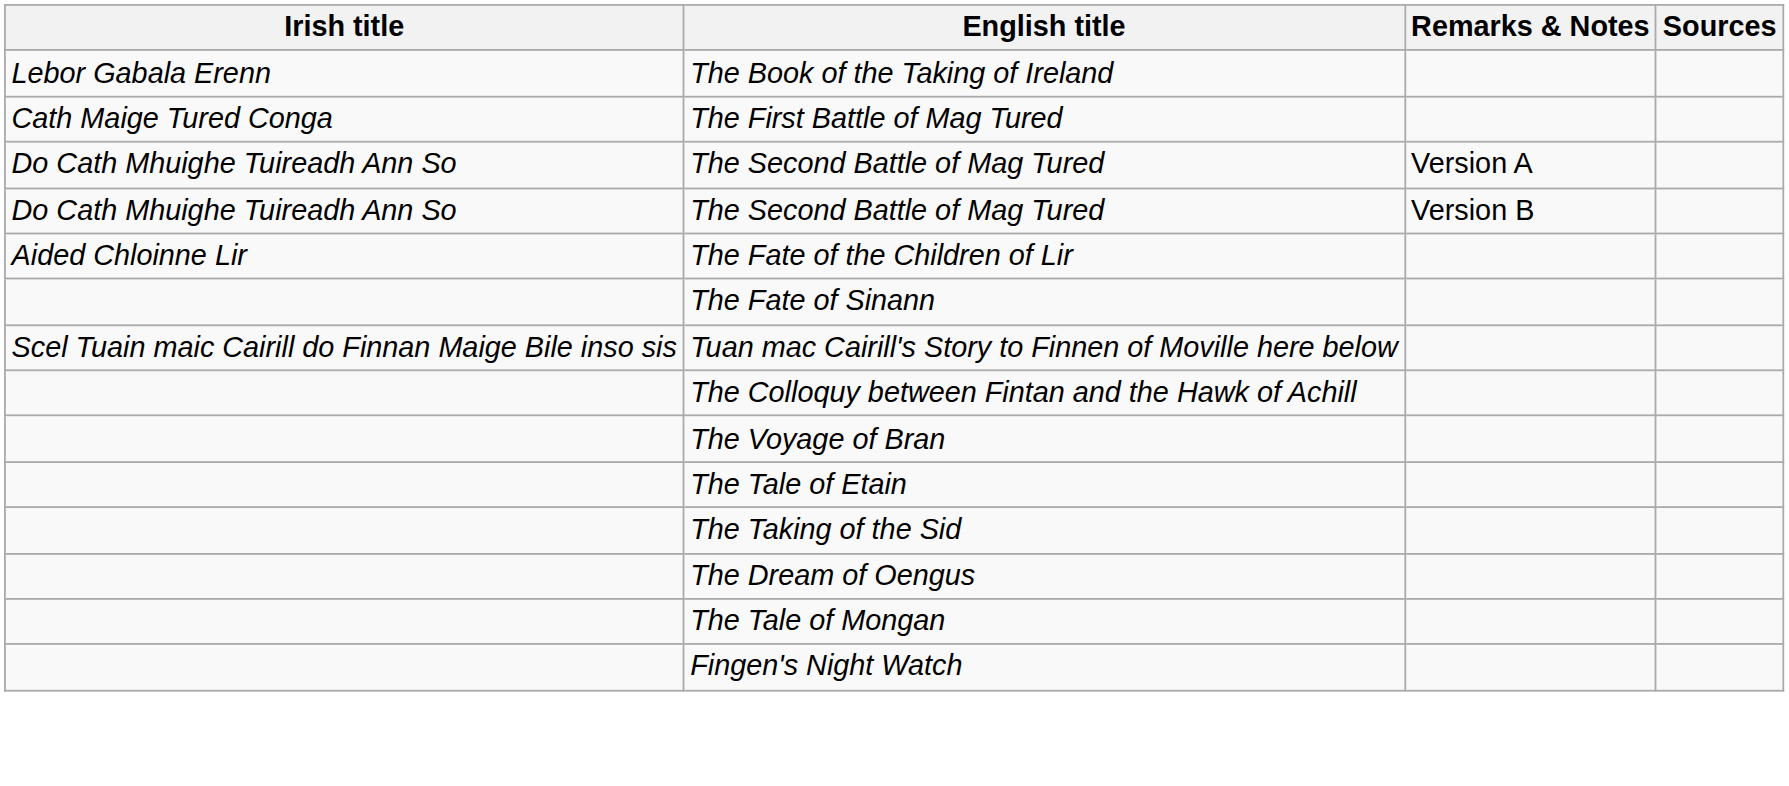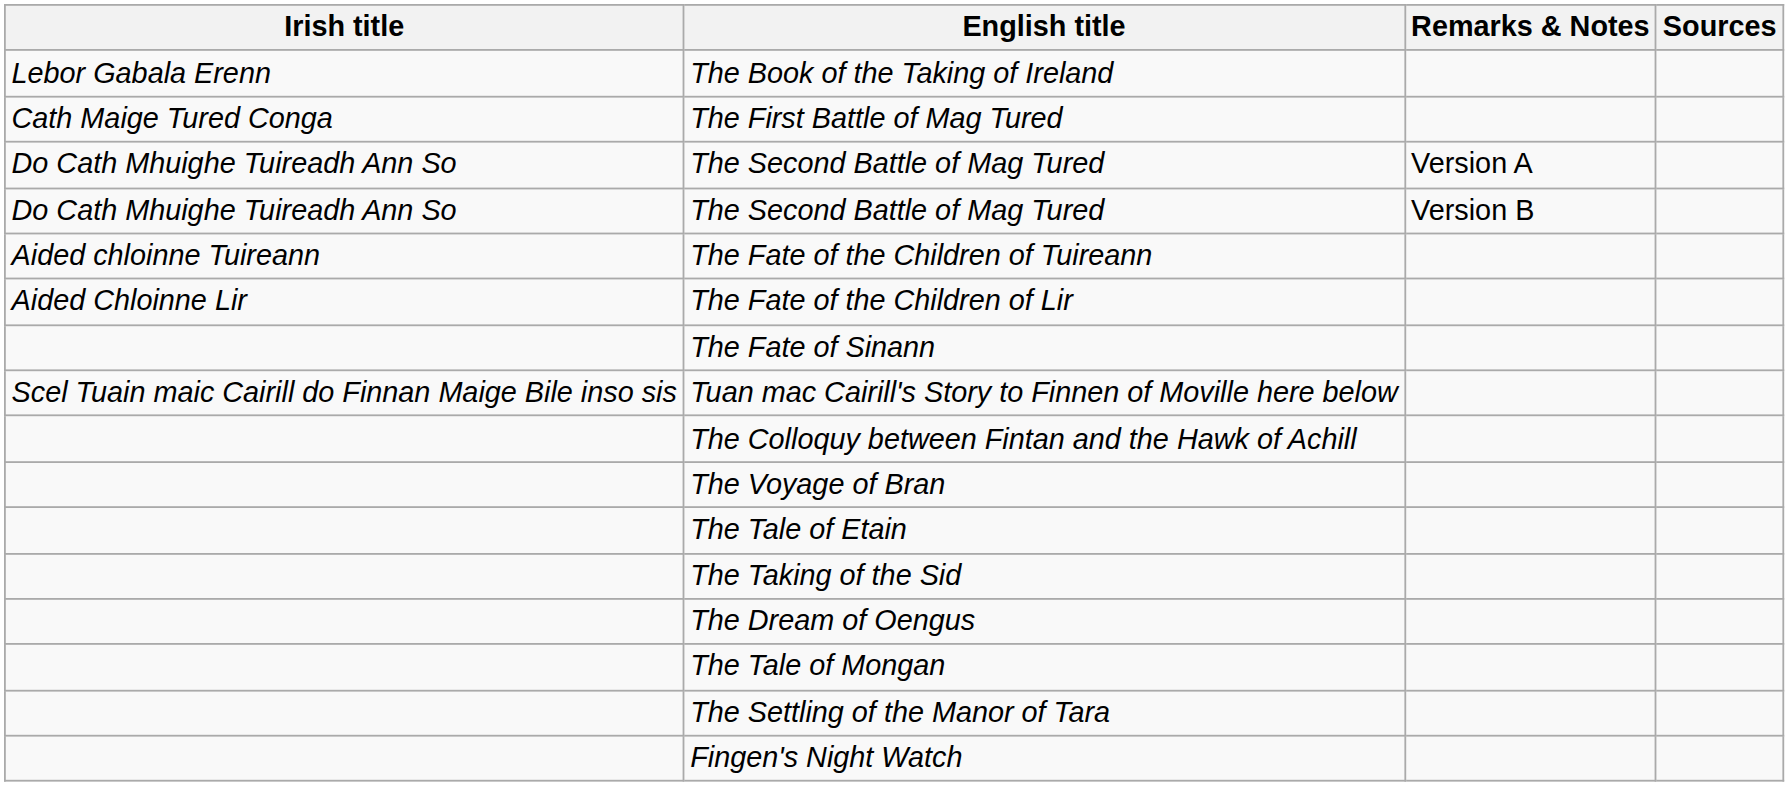+ row: Aided chloinne Tuireann | The Fate of the Children of Tuireann
+ row: The Settling of the Manor of Tara
